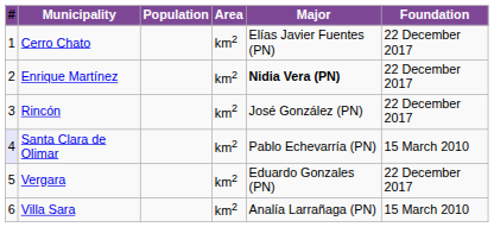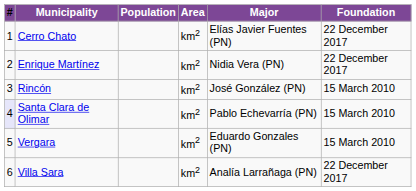Enrique Martínez | Major: bold -> normal
Rincón | Foundation: 22 December 2017 -> 15 March 2010
Vergara | Foundation: 22 December 2017 -> 15 March 2010
Villa Sara | Foundation: 15 March 2010 -> 22 December 2017
